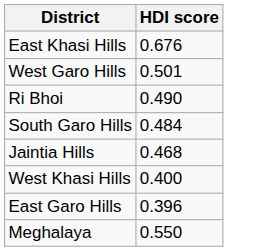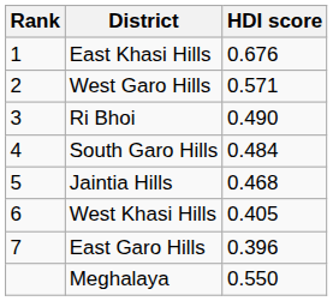+ column: Rank | 1 | 2 | 3 | 4 | 5 | 6 | 7
West Garo Hills | HDI score: 0.501 -> 0.571
West Khasi Hills | HDI score: 0.400 -> 0.405
